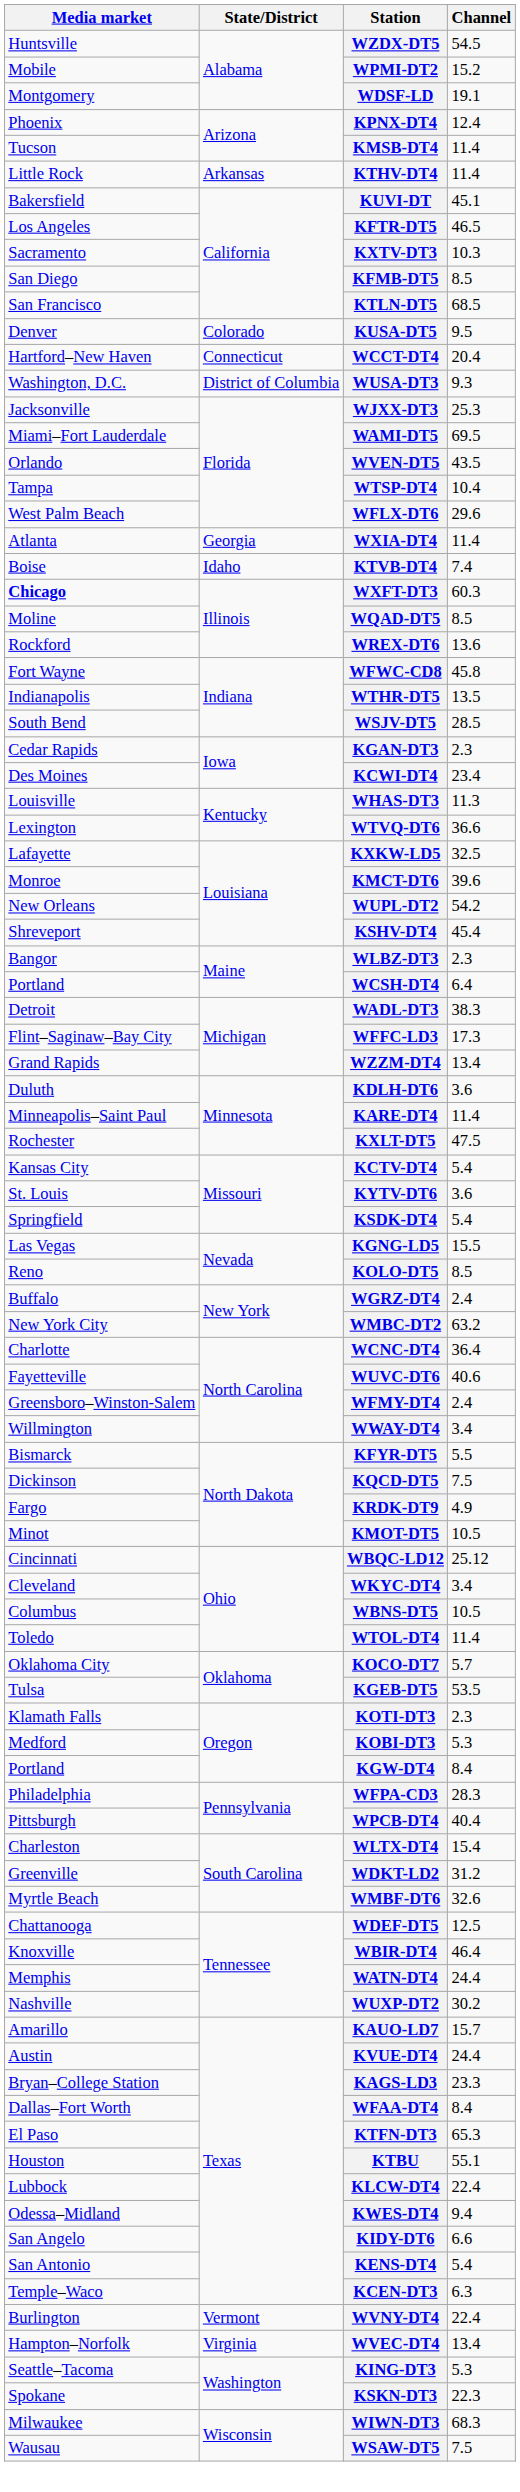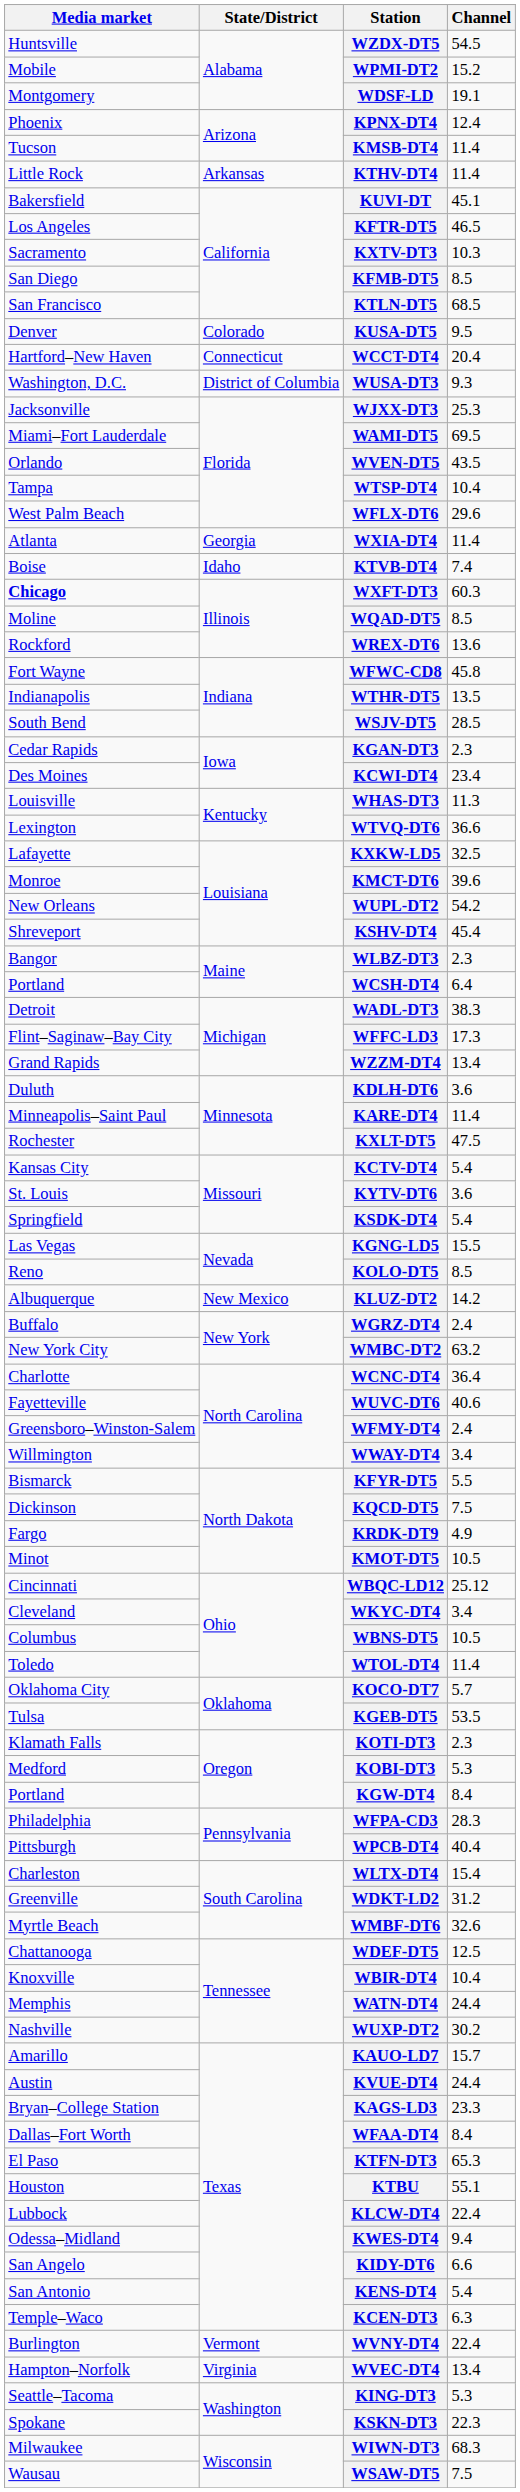+ row: Albuquerque | New Mexico | KLUZ-DT2 | 14.2
WBIR-DT4 | Channel: 46.4 -> 10.4
